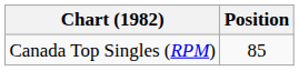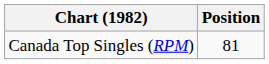Canada Top Singles (RPM) | Position: 85 -> 81
